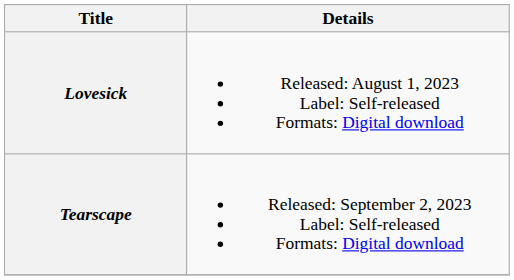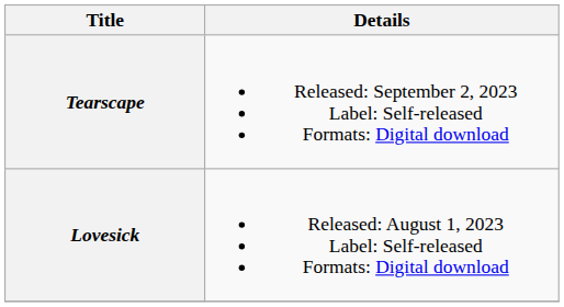rows swapped: Lovesick <-> Tearscape
